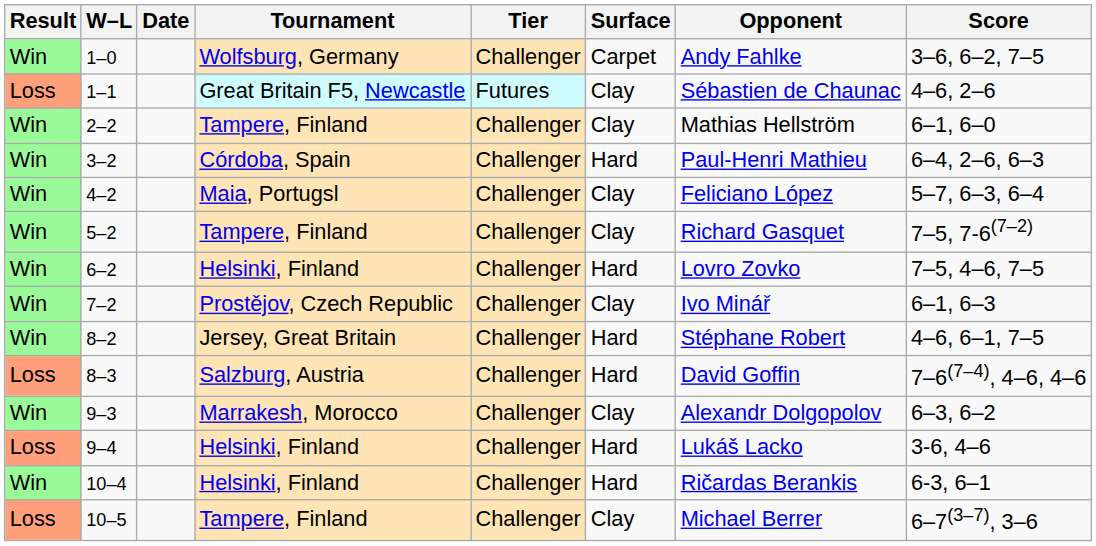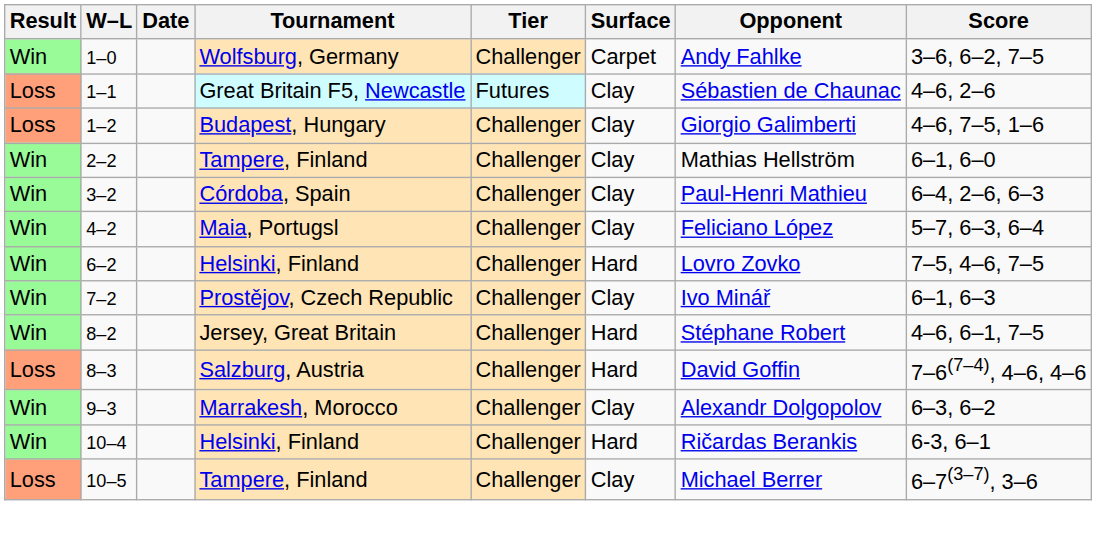+ row: Loss | 1–2 | Budapest, Hungary | Challenger | Clay | Giorgio Galimberti | 4–6, 7–5, 1–6
3–2 | Surface: Hard -> Clay
- row: Win | 5–2 | Tampere, Finland | Challenger | Clay | Richard Gasquet | 7–5, 7-6(7–2)
- row: Loss | 9–4 | Helsinki, Finland | Challenger | Hard | Lukáš Lacko | 3-6, 4–6
